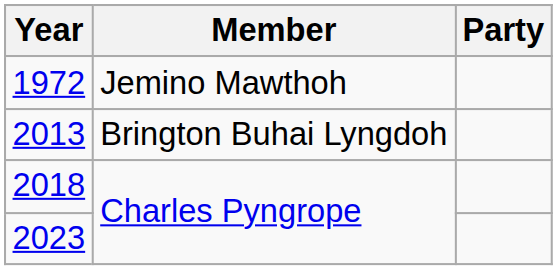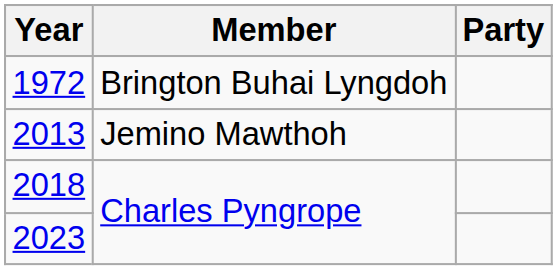1972 | Member: Jemino Mawthoh -> Brington Buhai Lyngdoh
2013 | Member: Brington Buhai Lyngdoh -> Jemino Mawthoh
